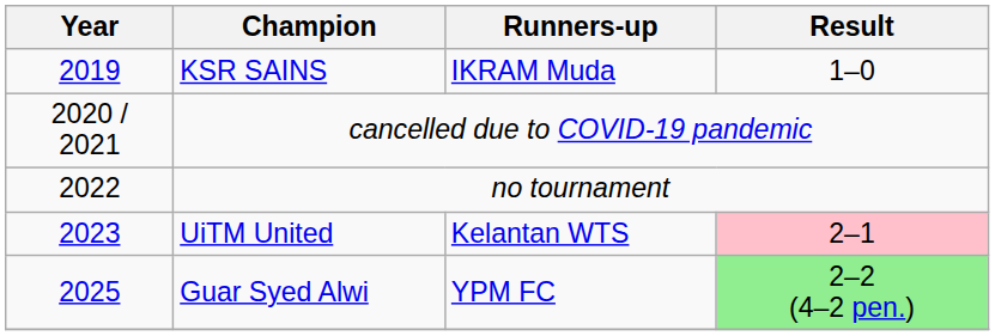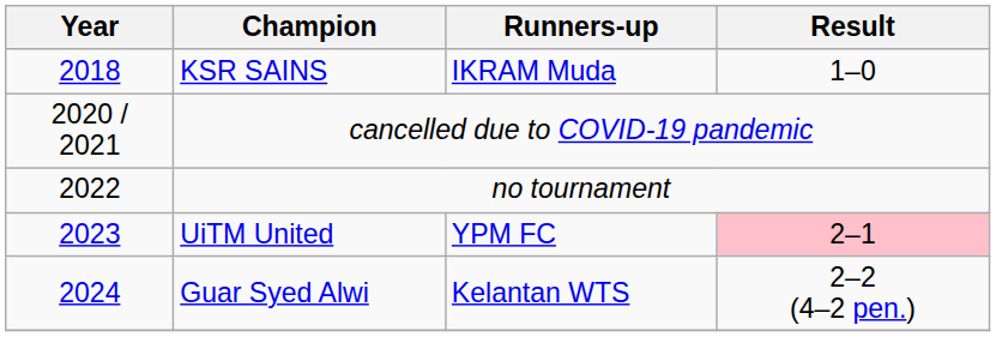KSR SAINS | Year: 2019 -> 2018
UiTM United | Runners-up: Kelantan WTS -> YPM FC
Guar Syed Alwi | Year: 2025 -> 2024
Guar Syed Alwi | Runners-up: YPM FC -> Kelantan WTS
Guar Syed Alwi | Result: lightgreen background -> no background
